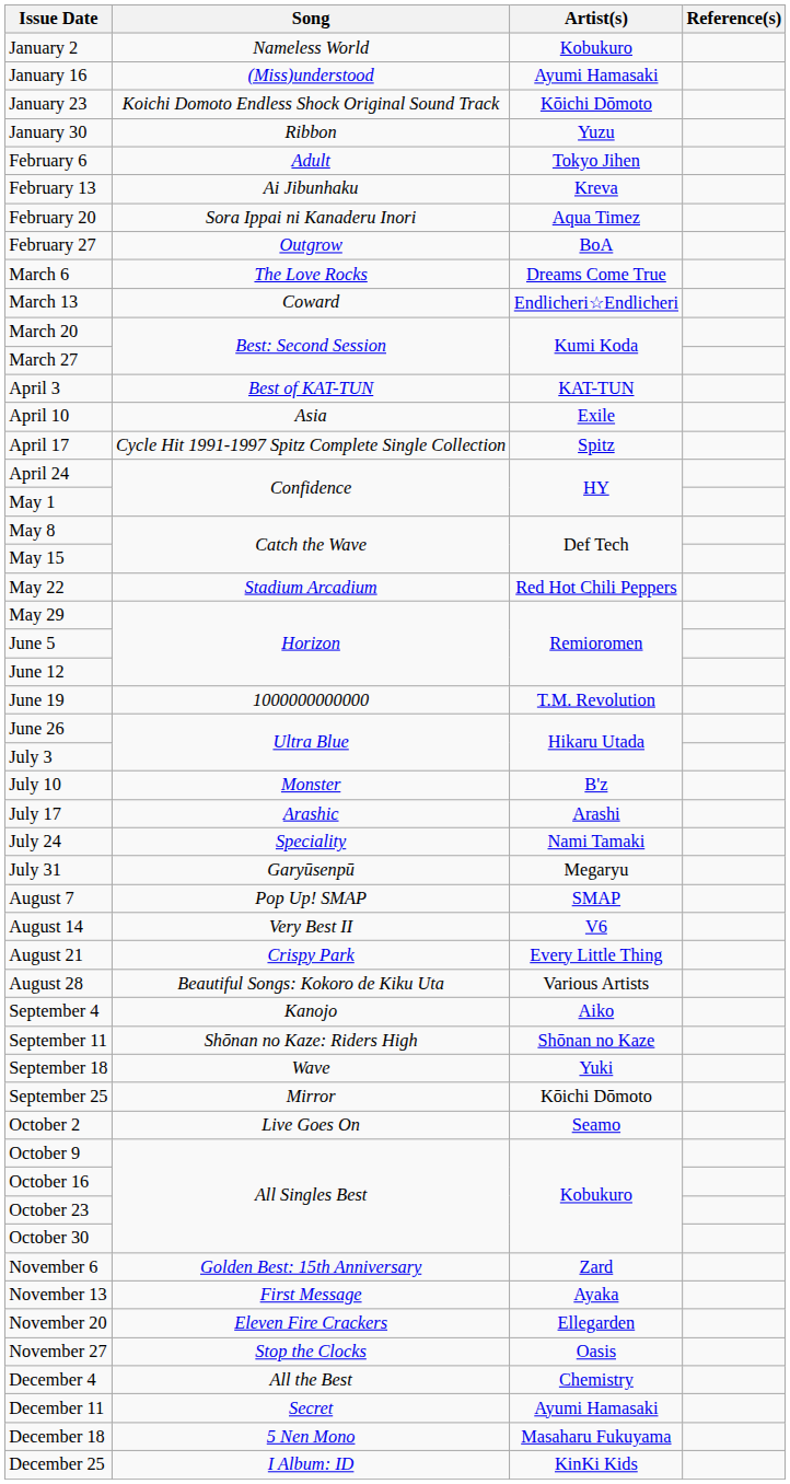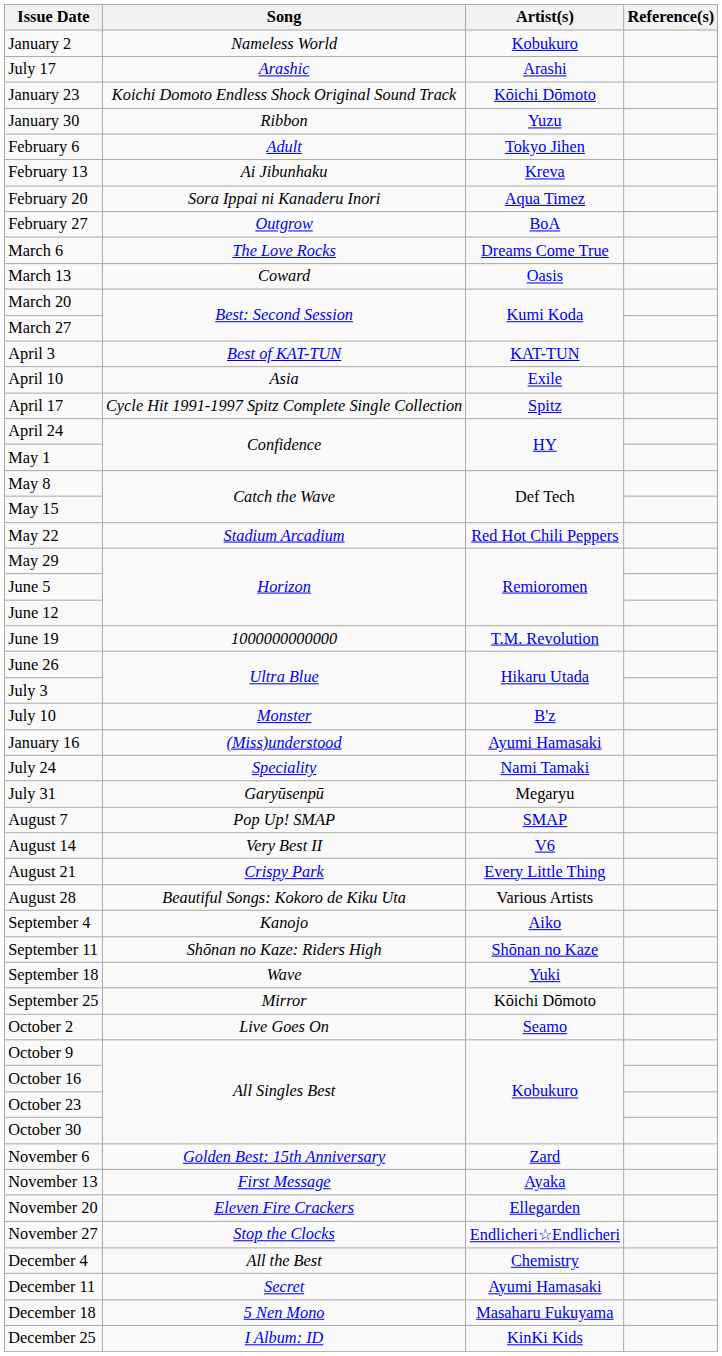rows swapped: January 16 <-> July 17
March 13 | Artist(s): Endlicheri☆Endlicheri -> Oasis
November 27 | Artist(s): Oasis -> Endlicheri☆Endlicheri
